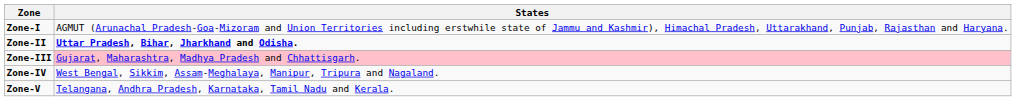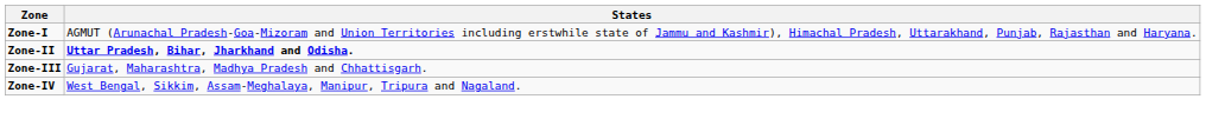Zone-III | States: pink background -> no background
- row: Zone-V | Telangana, Andhra Pradesh, Karnataka, Tamil Nadu and Kerala.
